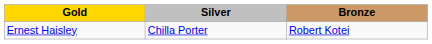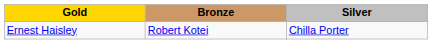columns swapped: Silver <-> Bronze
